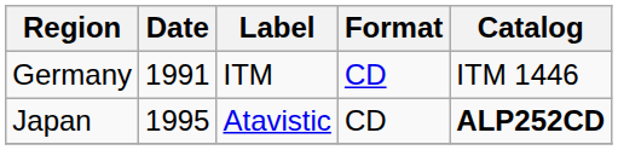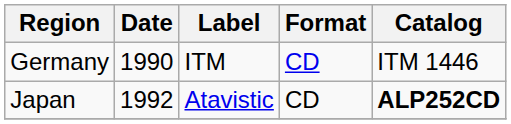Germany | Date: 1991 -> 1990
Japan | Date: 1995 -> 1992
